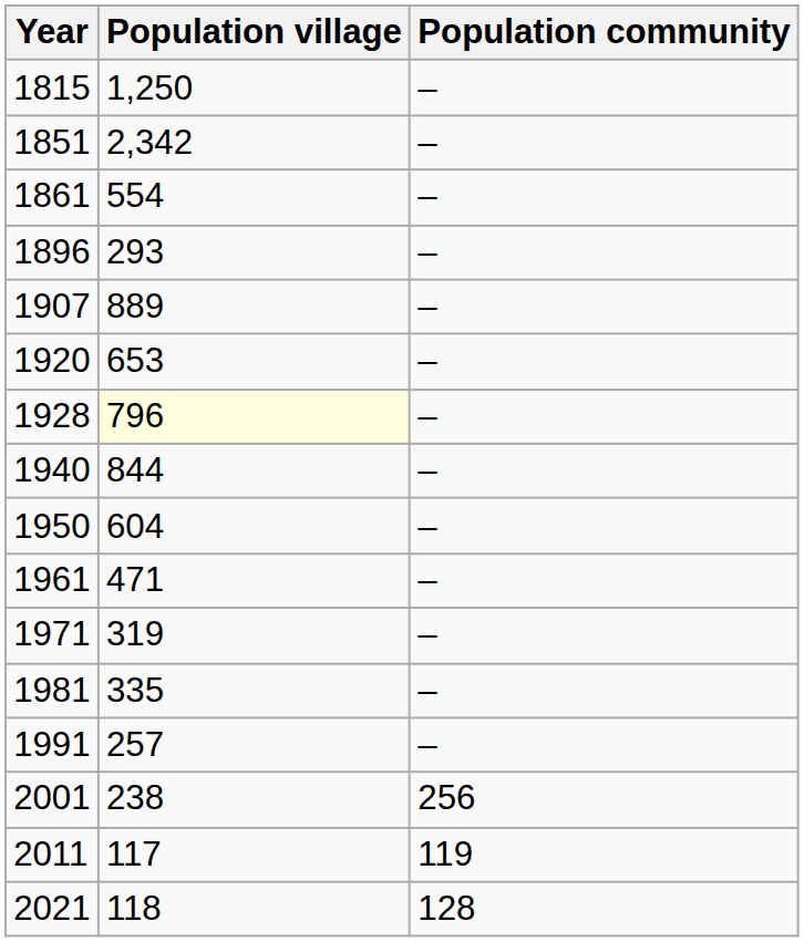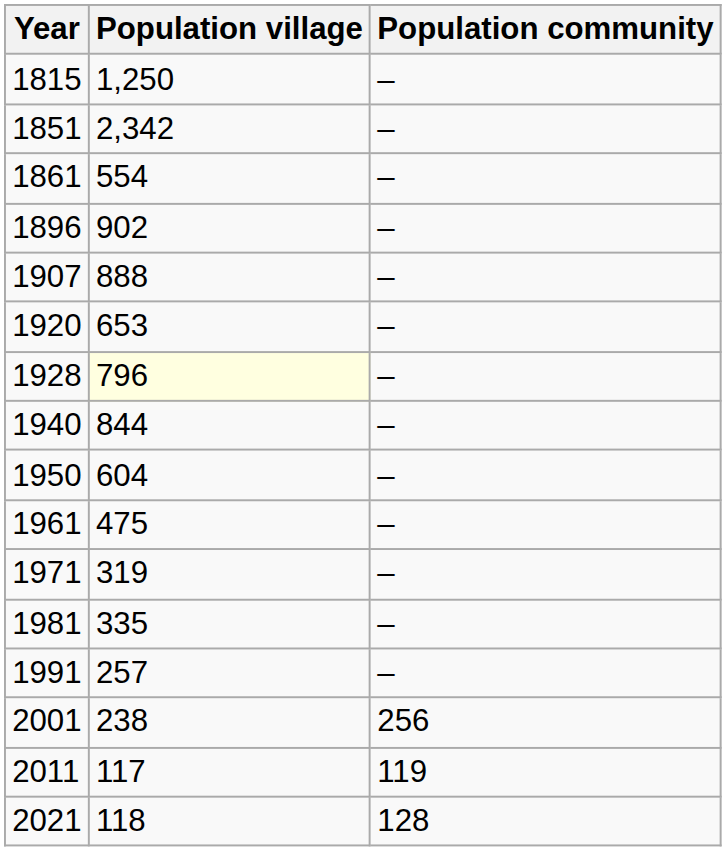1896 | Population village: 293 -> 902
1907 | Population village: 889 -> 888
1961 | Population village: 471 -> 475
